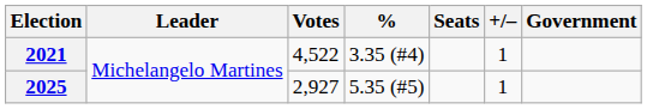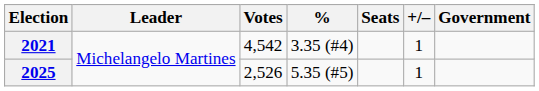2021 | Votes: 4,522 -> 4,542
2025 | Votes: 2,927 -> 2,526
